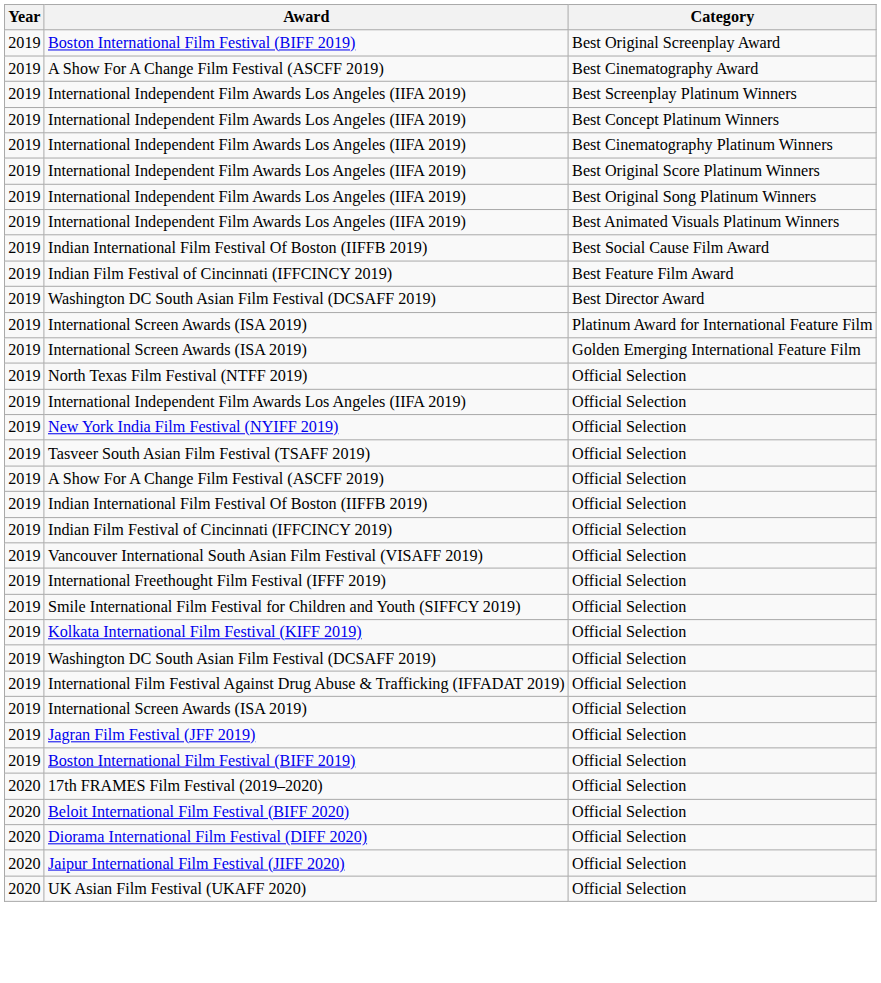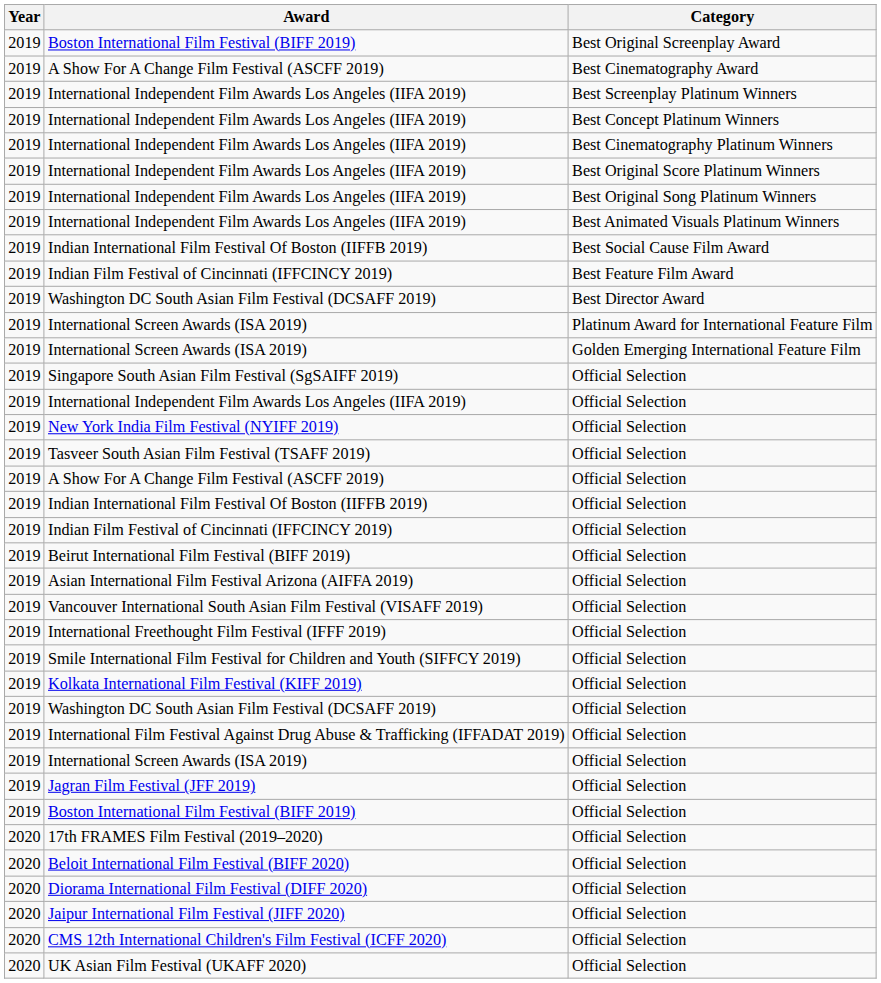- row: 2019 | North Texas Film Festival (NTFF 2019) | Official Selection
+ row: 2019 | Singapore South Asian Film Festival (SgSAIFF 2019) | Official Selection
+ row: 2019 | Beirut International Film Festival (BIFF 2019) | Official Selection
+ row: 2019 | Asian International Film Festival Arizona (AIFFA 2019) | Official Selection
+ row: 2020 | CMS 12th International Children's Film Festival (ICFF 2020) | Official Selection
